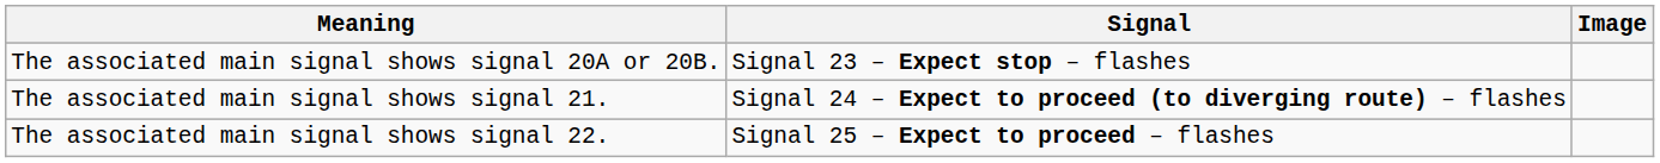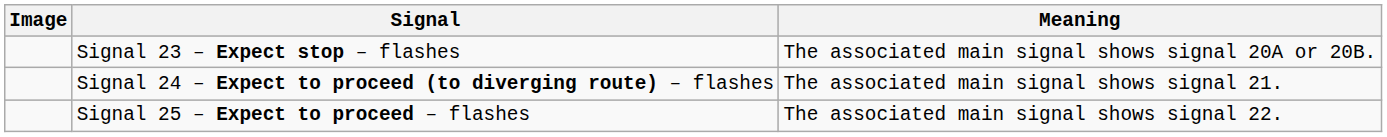columns swapped: Image <-> Meaning
